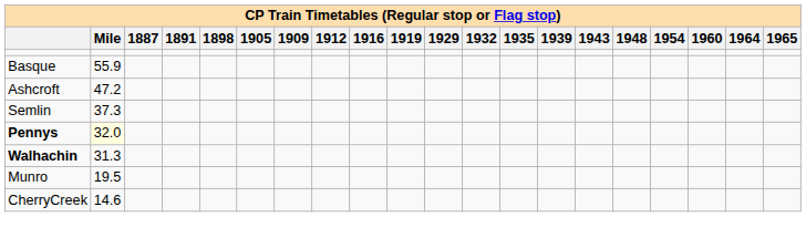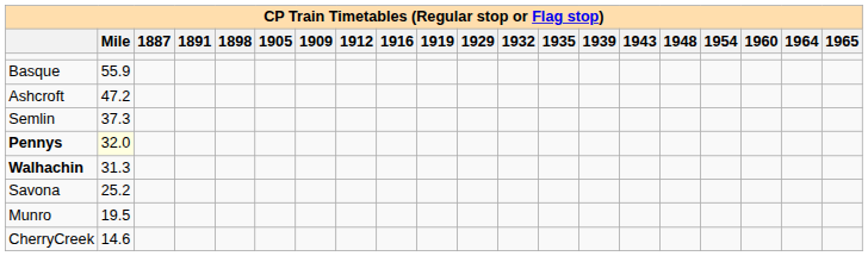+ row: Savona | 25.2
